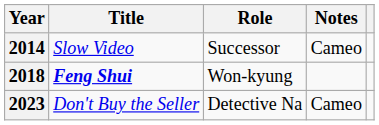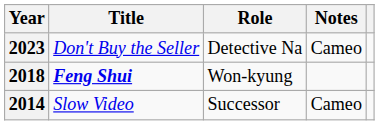rows swapped: 2014 <-> 2023
